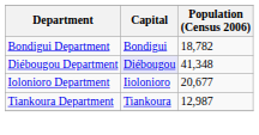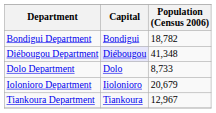+ row: Dolo Department | Dolo | 8,733
Iolonioro Department | Population (Census 2006): 20,677 -> 20,679
Tiankoura Department | Population (Census 2006): 12,987 -> 12,967
